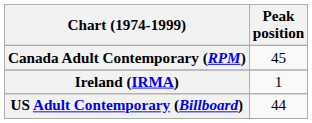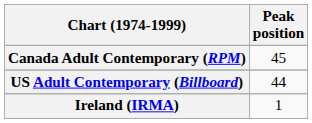rows swapped: Ireland (IRMA) <-> US Adult Contemporary (Billboard)
